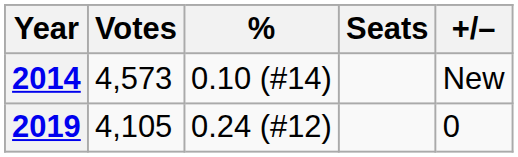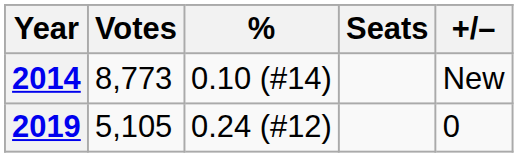2014 | Votes: 4,573 -> 8,773
2019 | Votes: 4,105 -> 5,105
